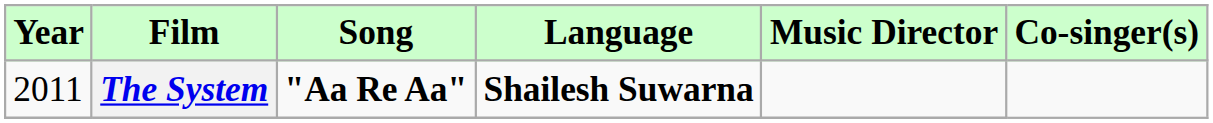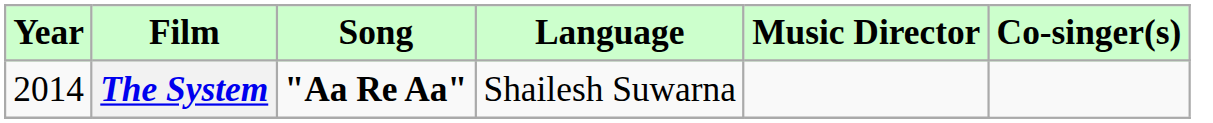The System | Year: 2011 -> 2014
The System | Language: bold -> normal
